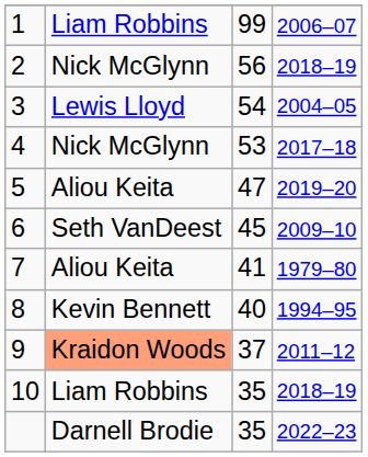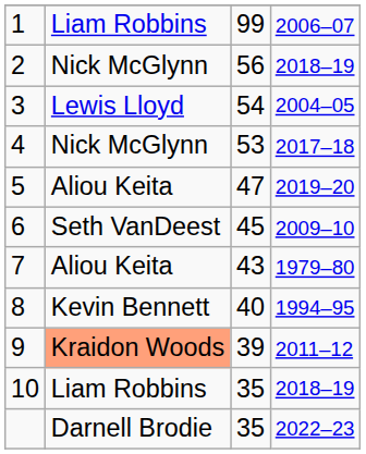7 | column 3: 41 -> 43
9 | column 3: 37 -> 39
